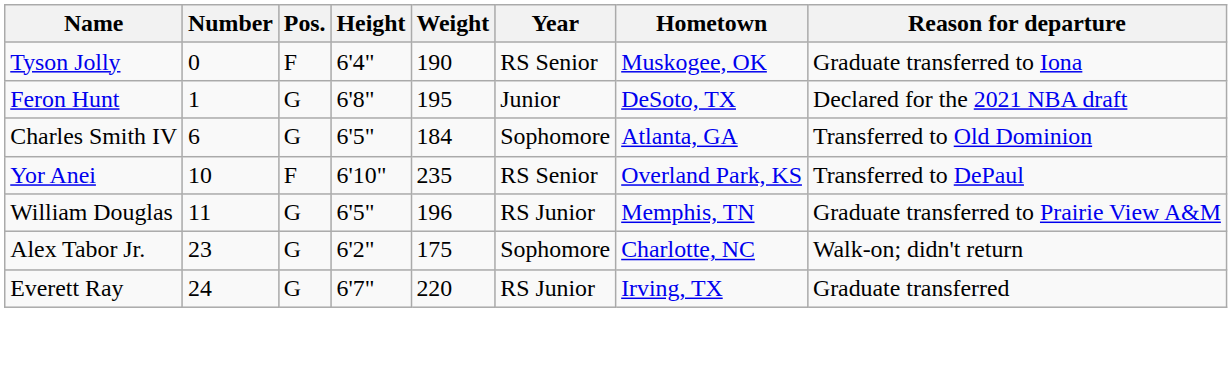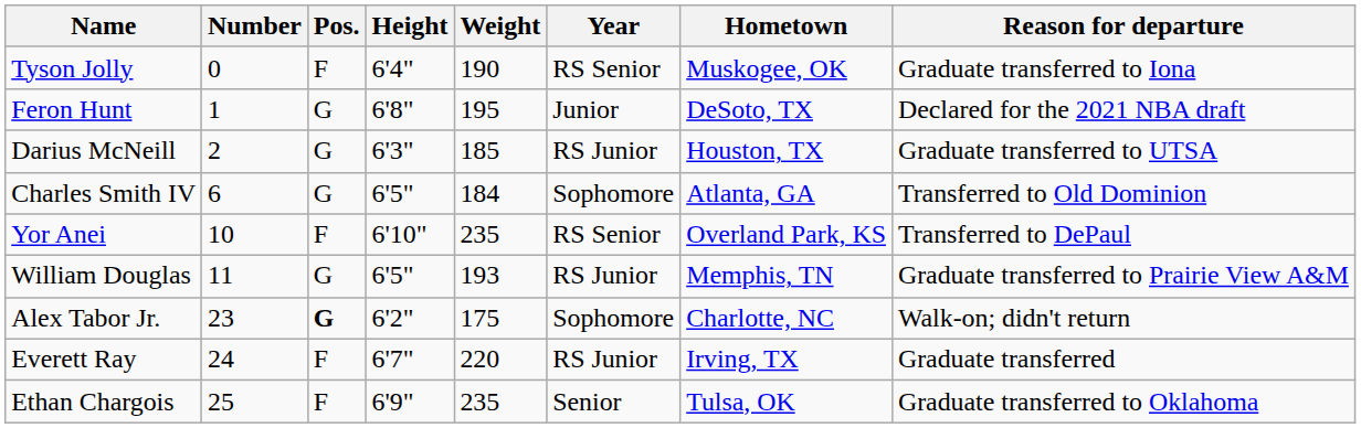+ row: Darius McNeill | 2 | G | 6'3" | 185 | RS Junior | Houston, TX | Graduate transferred to UTSA
William Douglas | Weight: 196 -> 193
Alex Tabor Jr. | Pos.: normal -> bold
Everett Ray | Pos.: G -> F
+ row: Ethan Chargois | 25 | F | 6'9" | 235 | Senior | Tulsa, OK | Graduate transferred to Oklahoma
